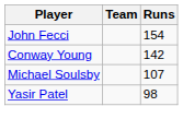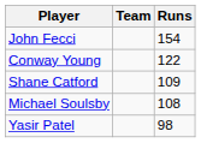Conway Young | Runs: 142 -> 122
+ row: Shane Catford | 109
Michael Soulsby | Runs: 107 -> 108
